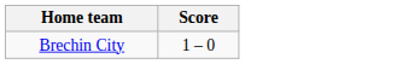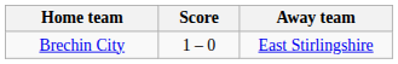+ column: Away team | East Stirlingshire
